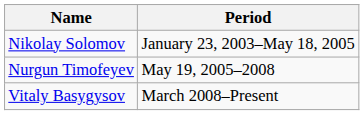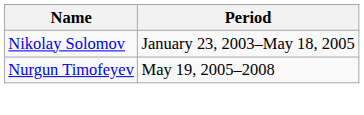- row: Vitaly Basygysov | March 2008–Present
